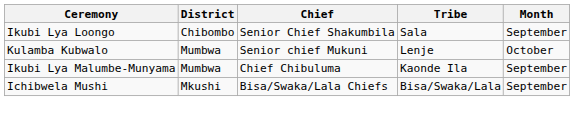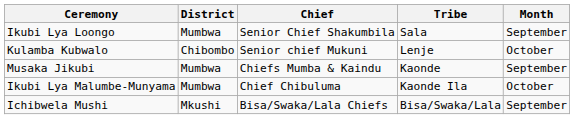Ikubi Lya Loongo | District: Chibombo -> Mumbwa
Kulamba Kubwalo | District: Mumbwa -> Chibombo
+ row: Musaka Jikubi | Mumbwa | Chiefs Mumba & Kaindu | Kaonde | September
Ikubi Lya Malumbe-Munyama | Month: September -> October
